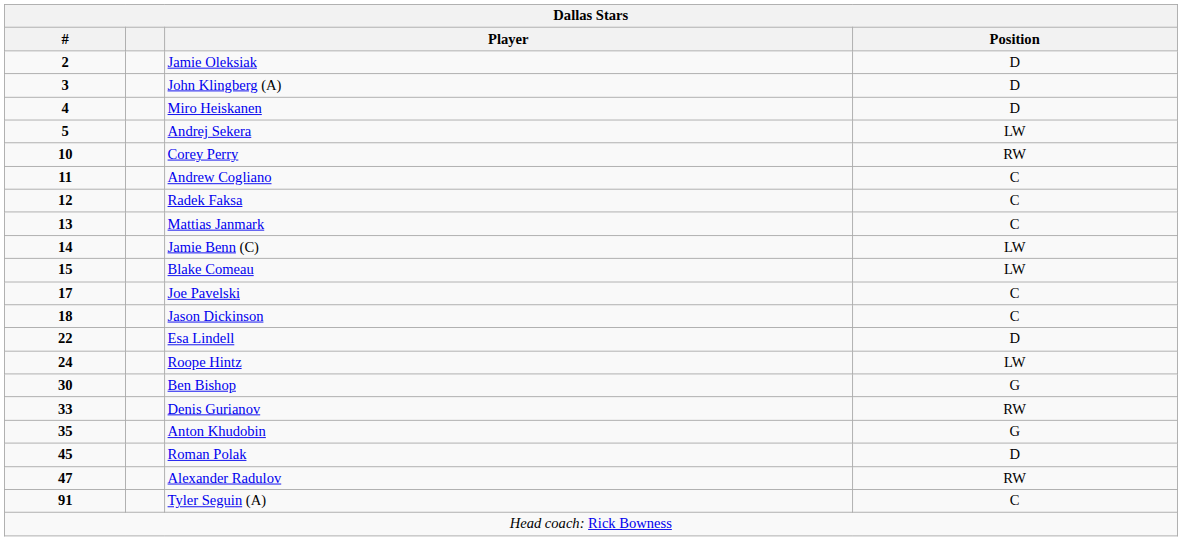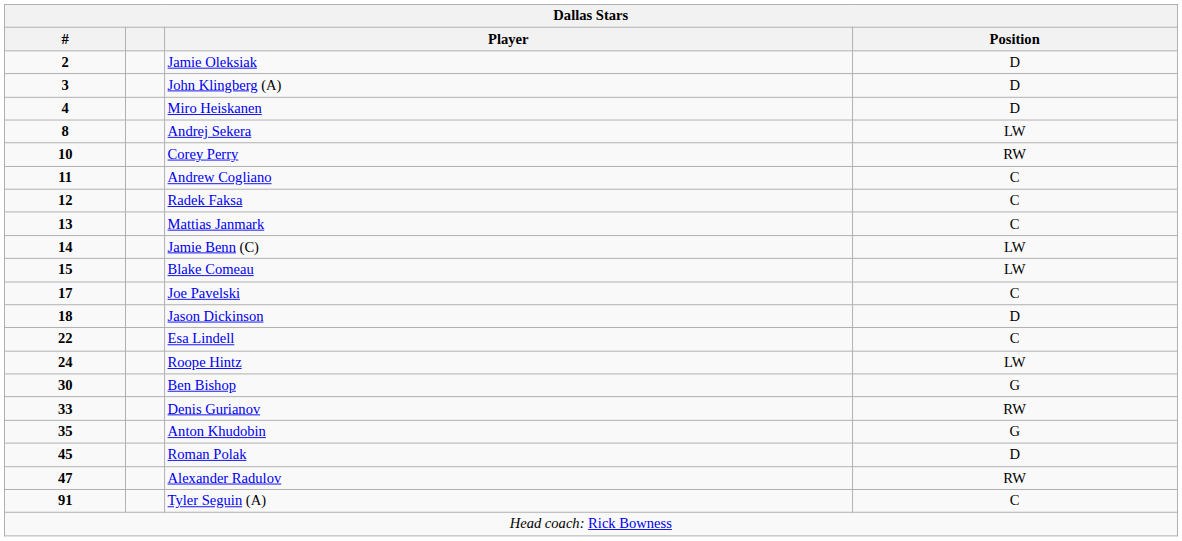Andrej Sekera | #: 5 -> 8
Jason Dickinson | Position: C -> D
Esa Lindell | Position: D -> C
